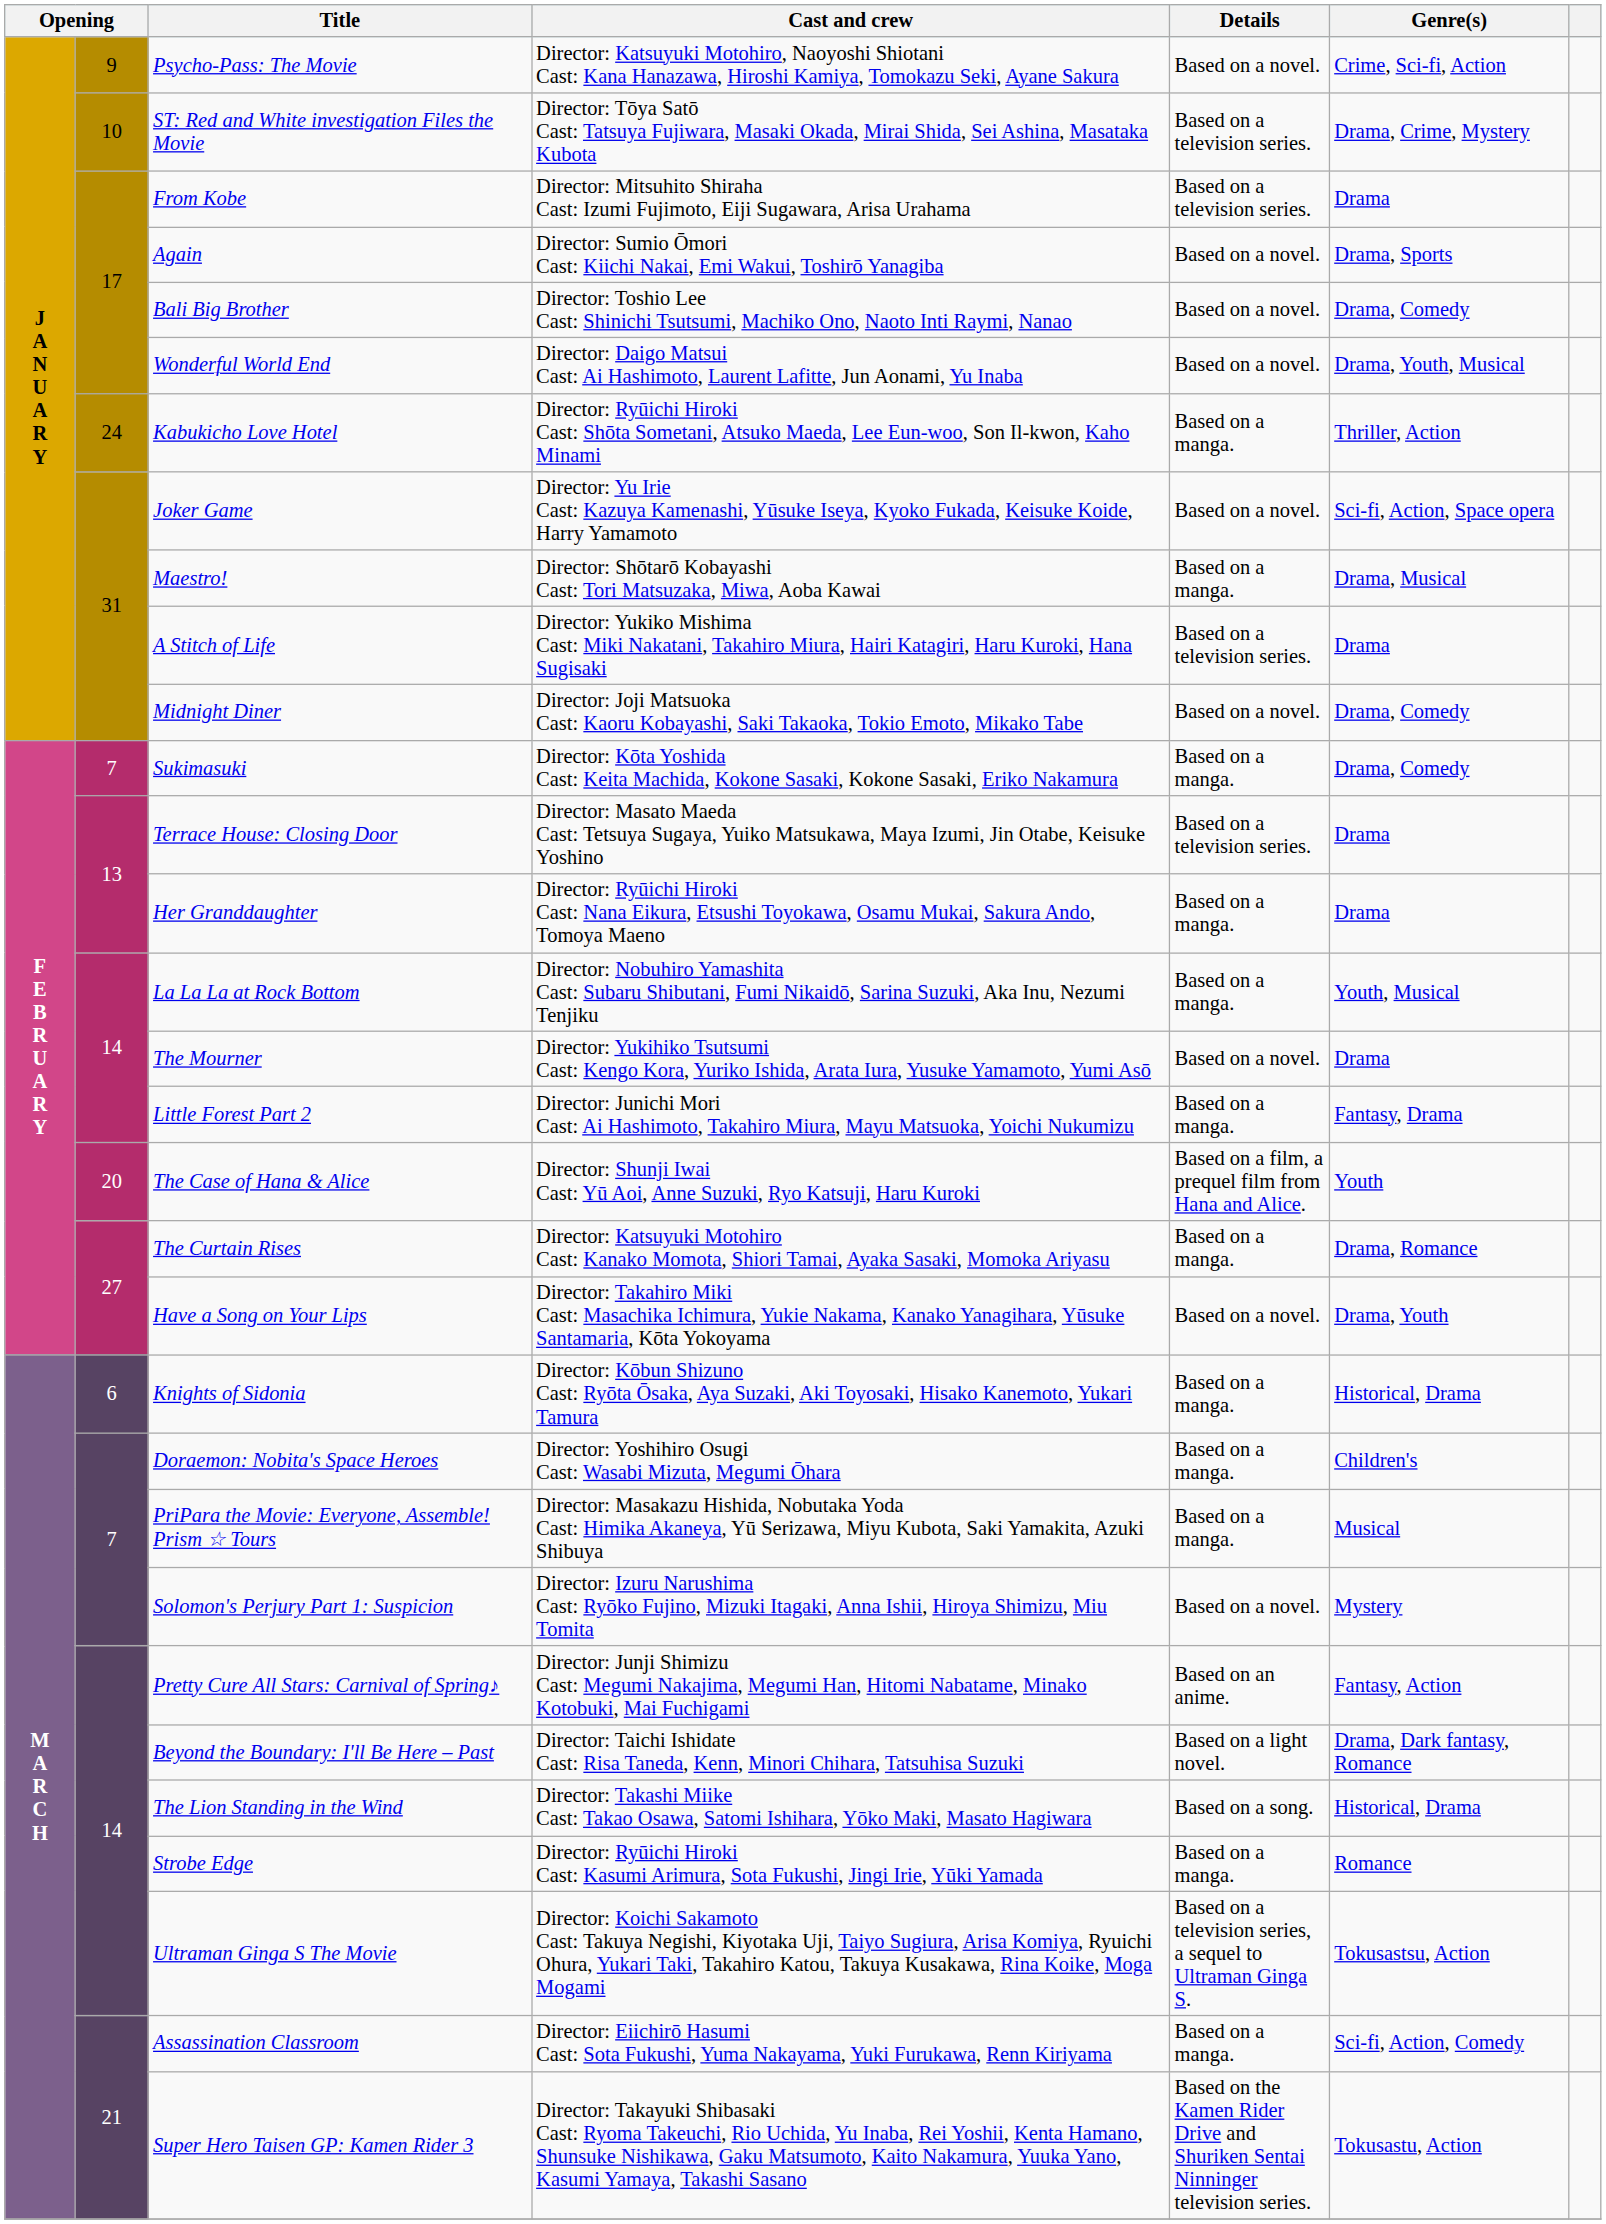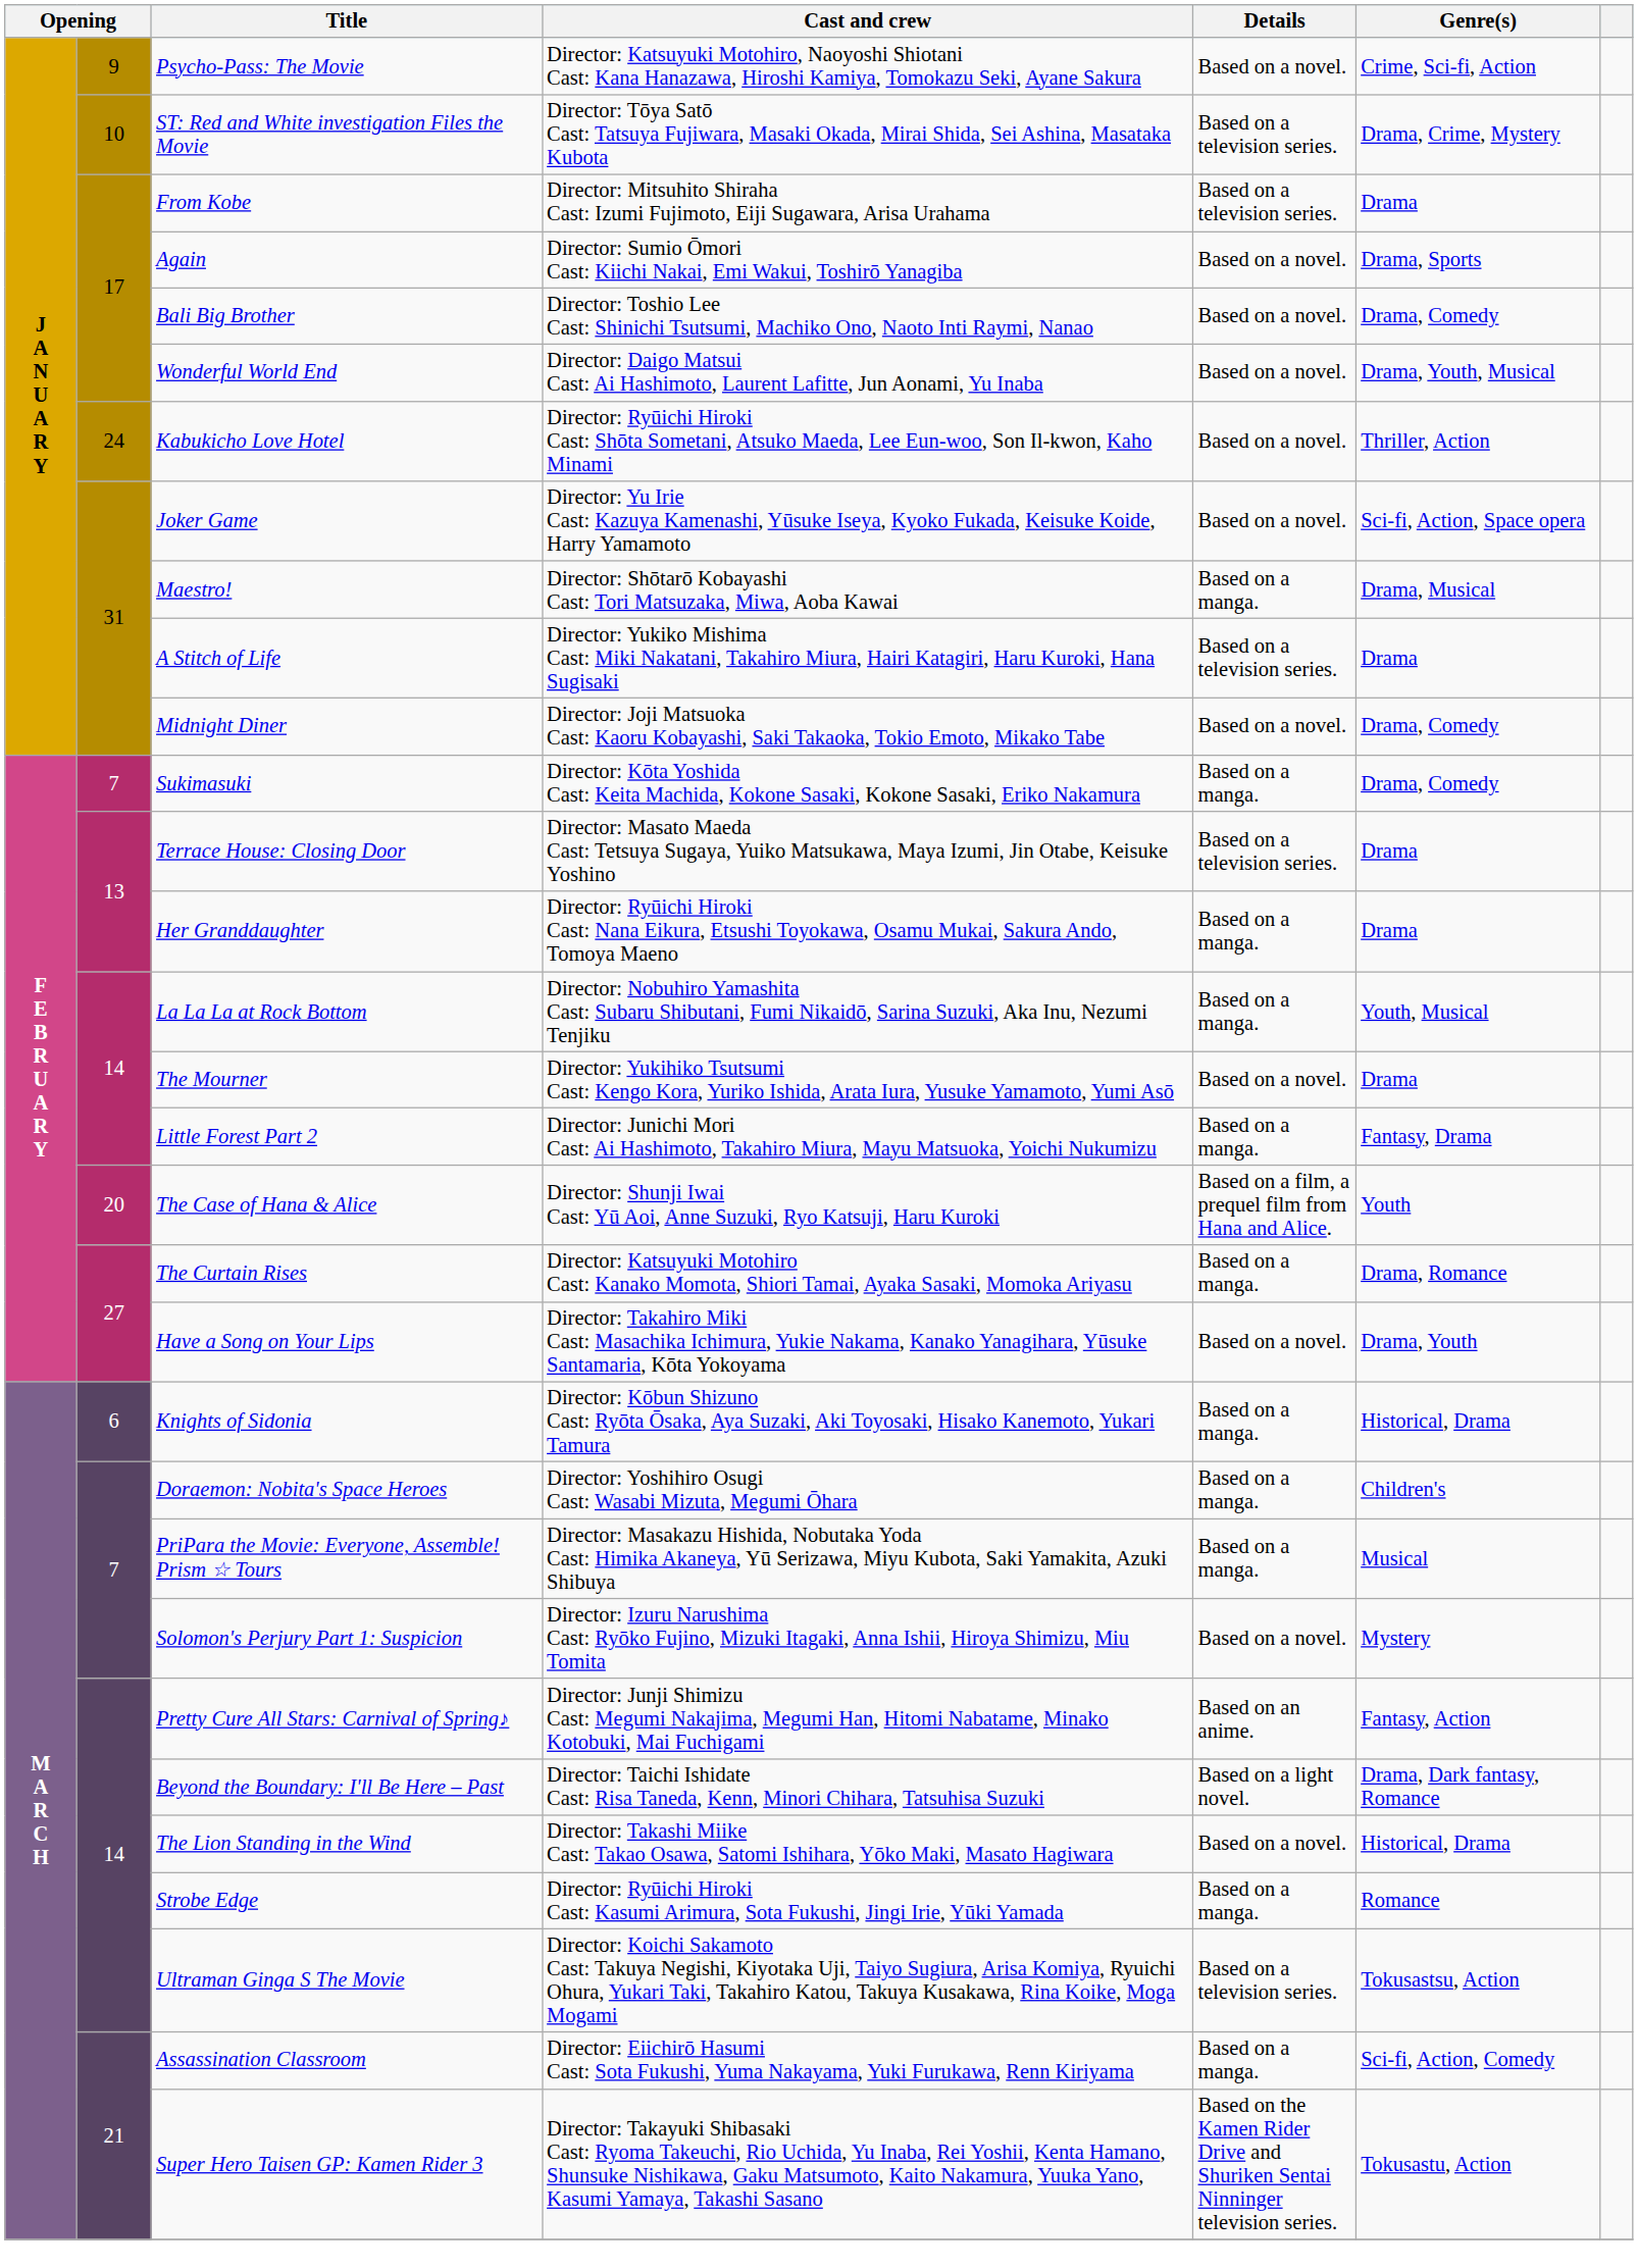Kabukicho Love Hotel | Details: Based on a manga. -> Based on a novel.
The Lion Standing in the Wind | Details: Based on a song. -> Based on a novel.
Ultraman Ginga S The Movie | Details: Based on a television series, a sequel to Ultraman Ginga S. -> Based on a television series.
